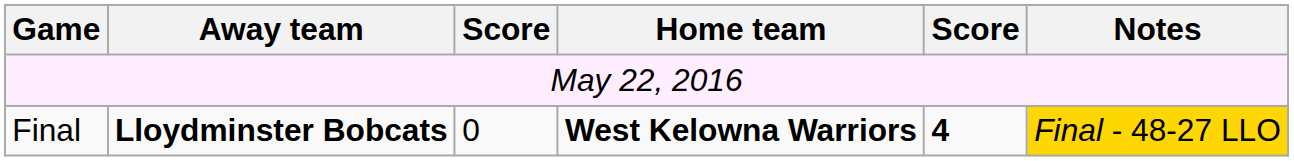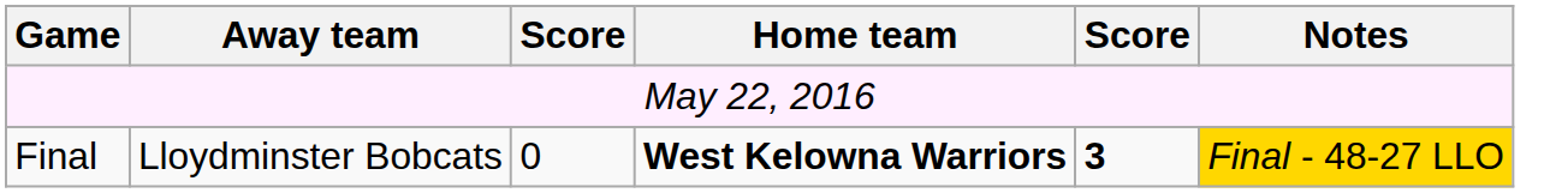Final | Away team: bold -> normal
Final | column 5: 4 -> 3
